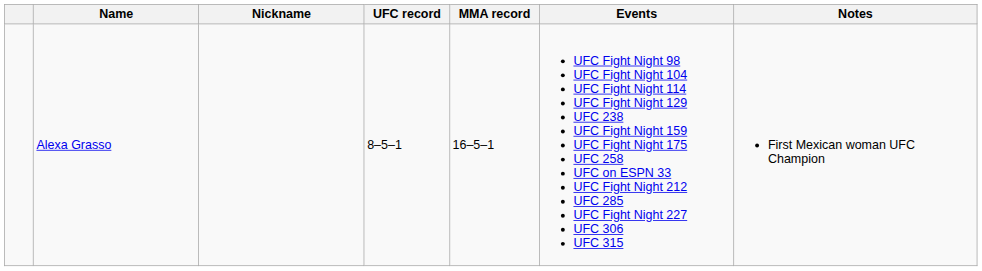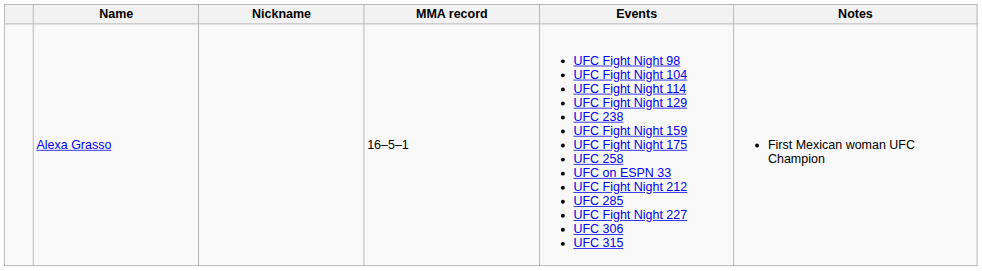- column: UFC record | 8–5–1
